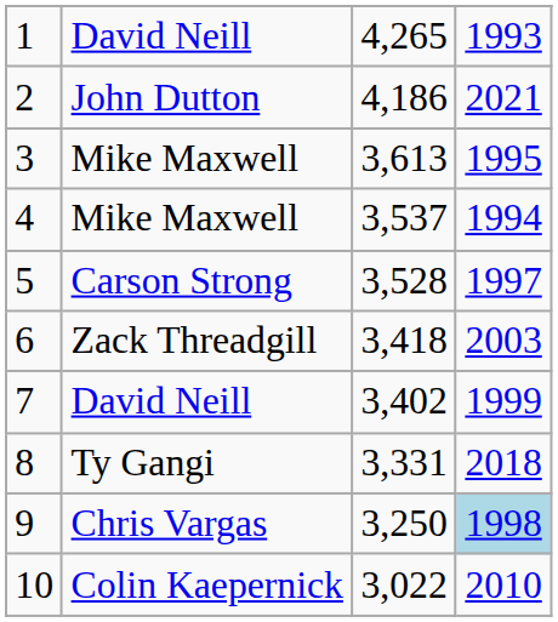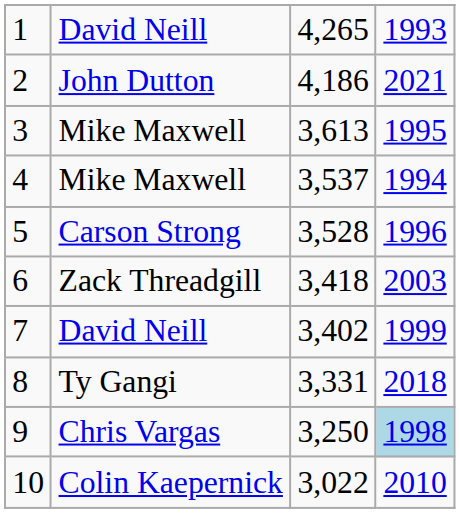5 | column 4: 1997 -> 1996
